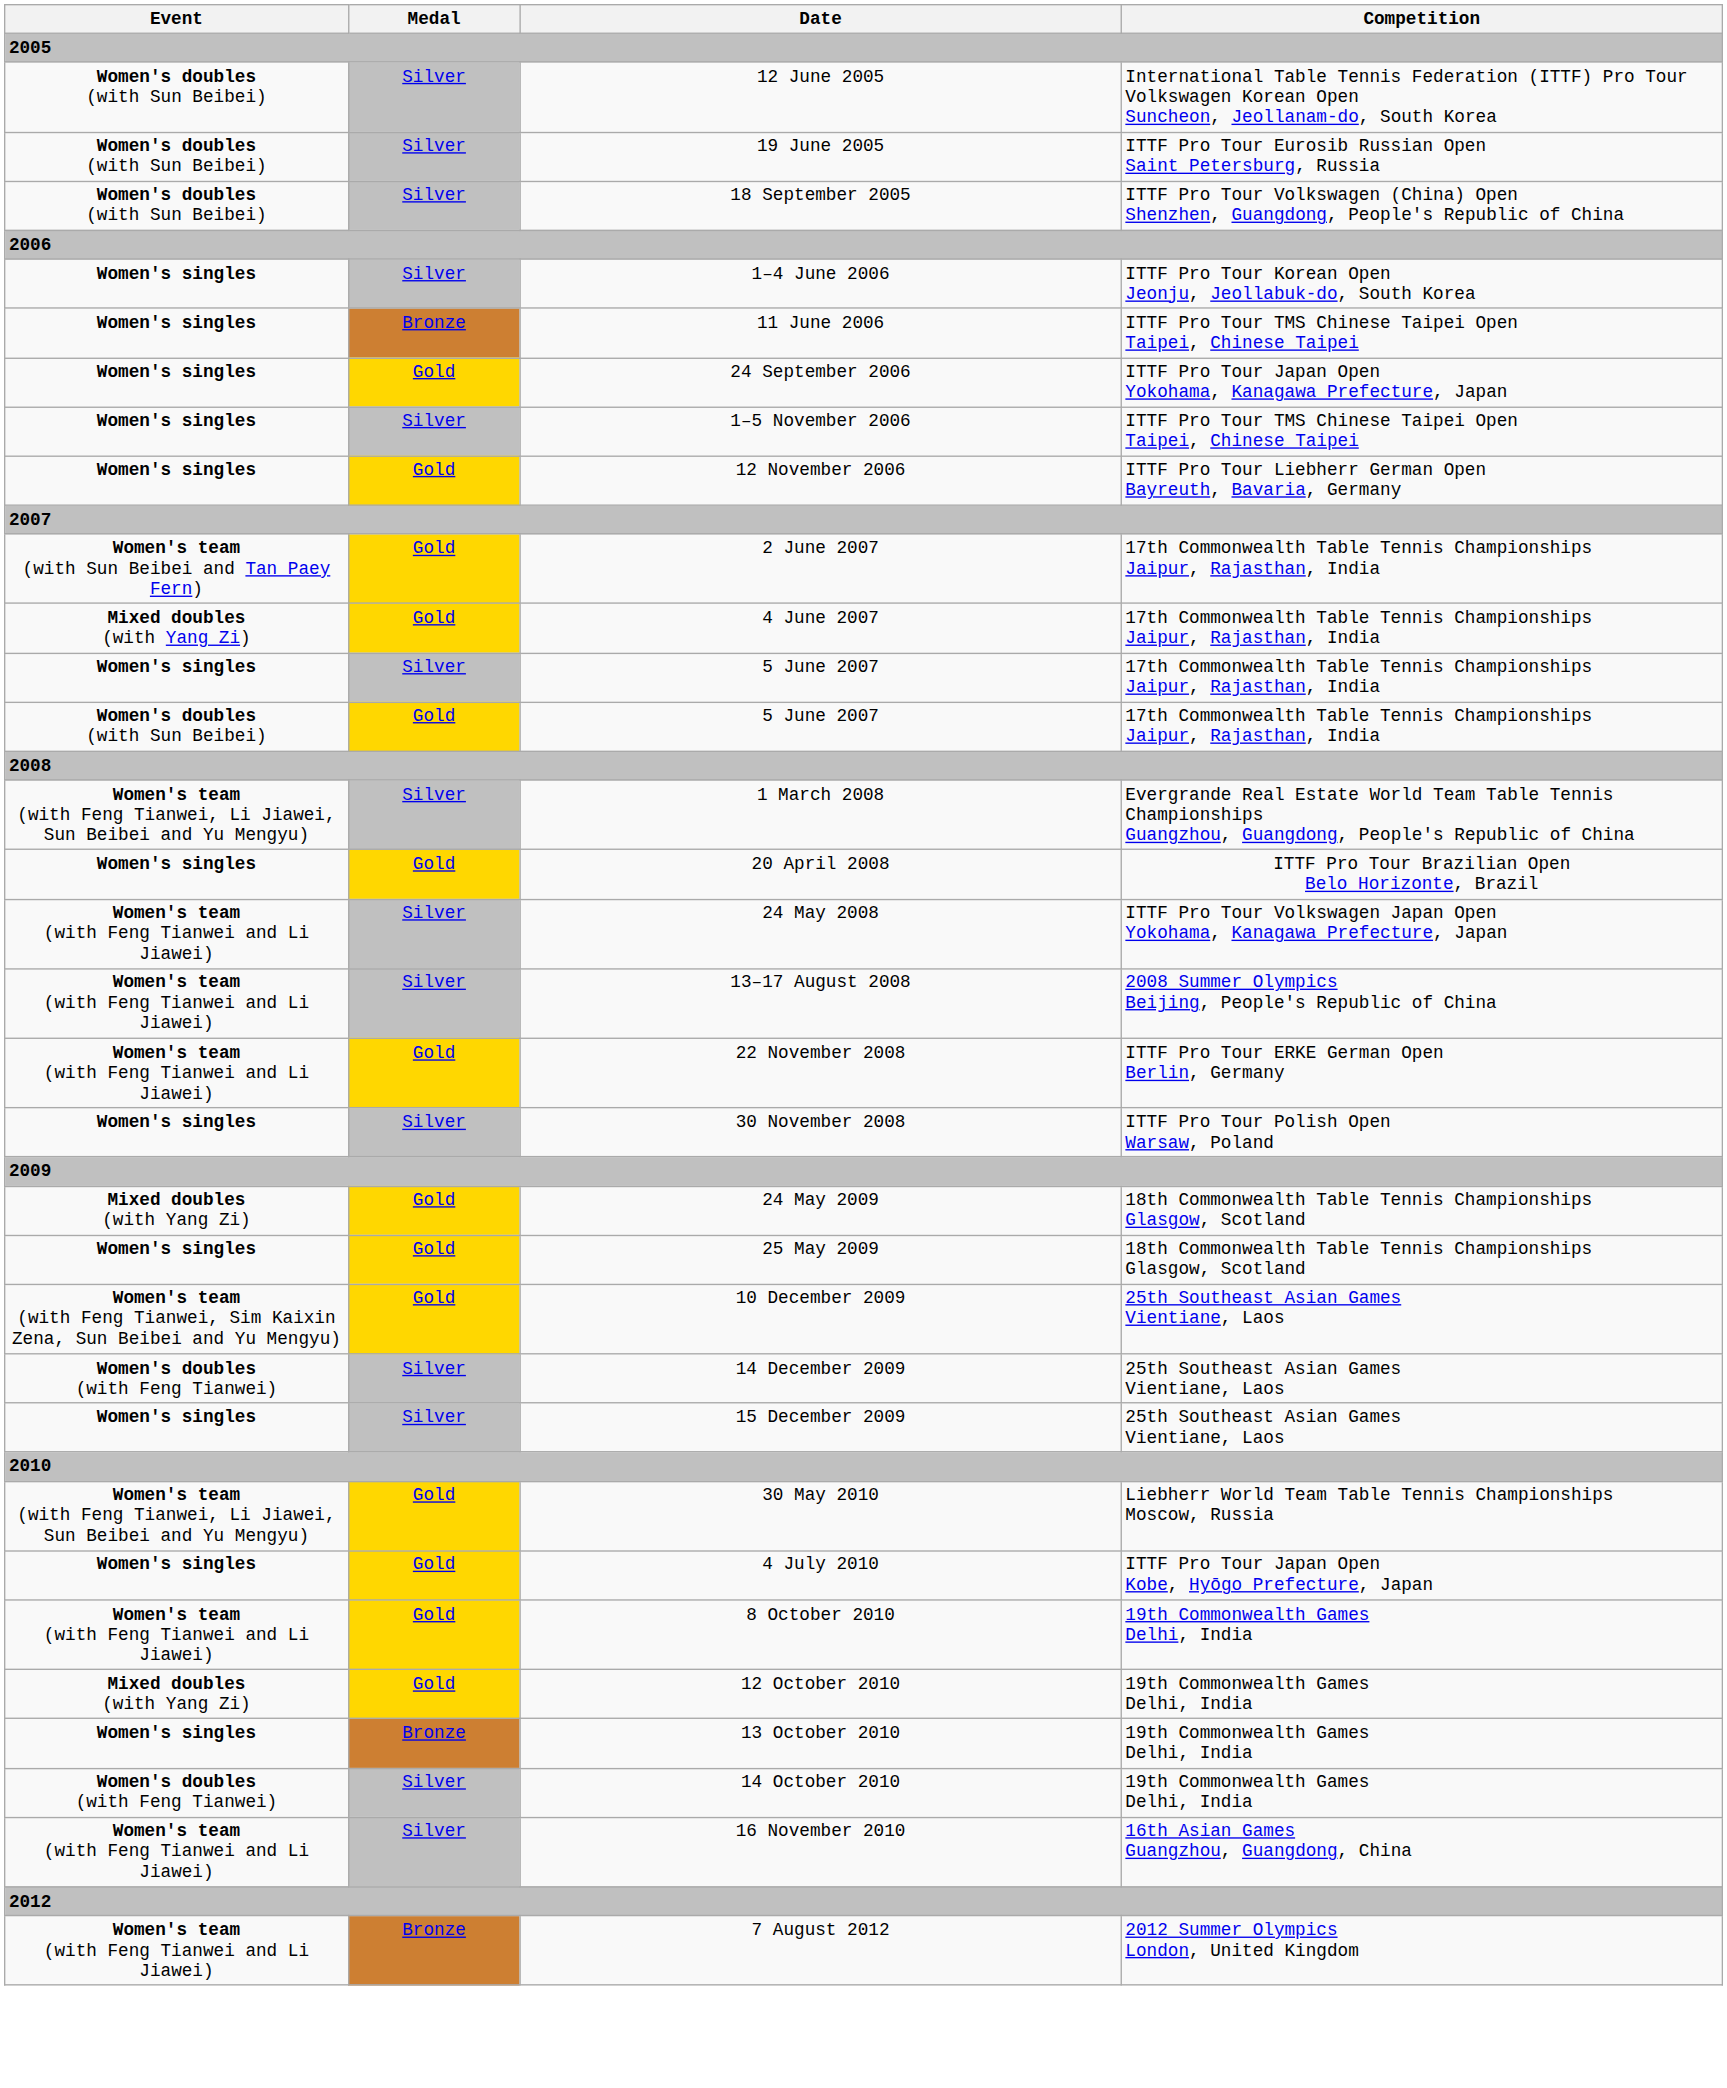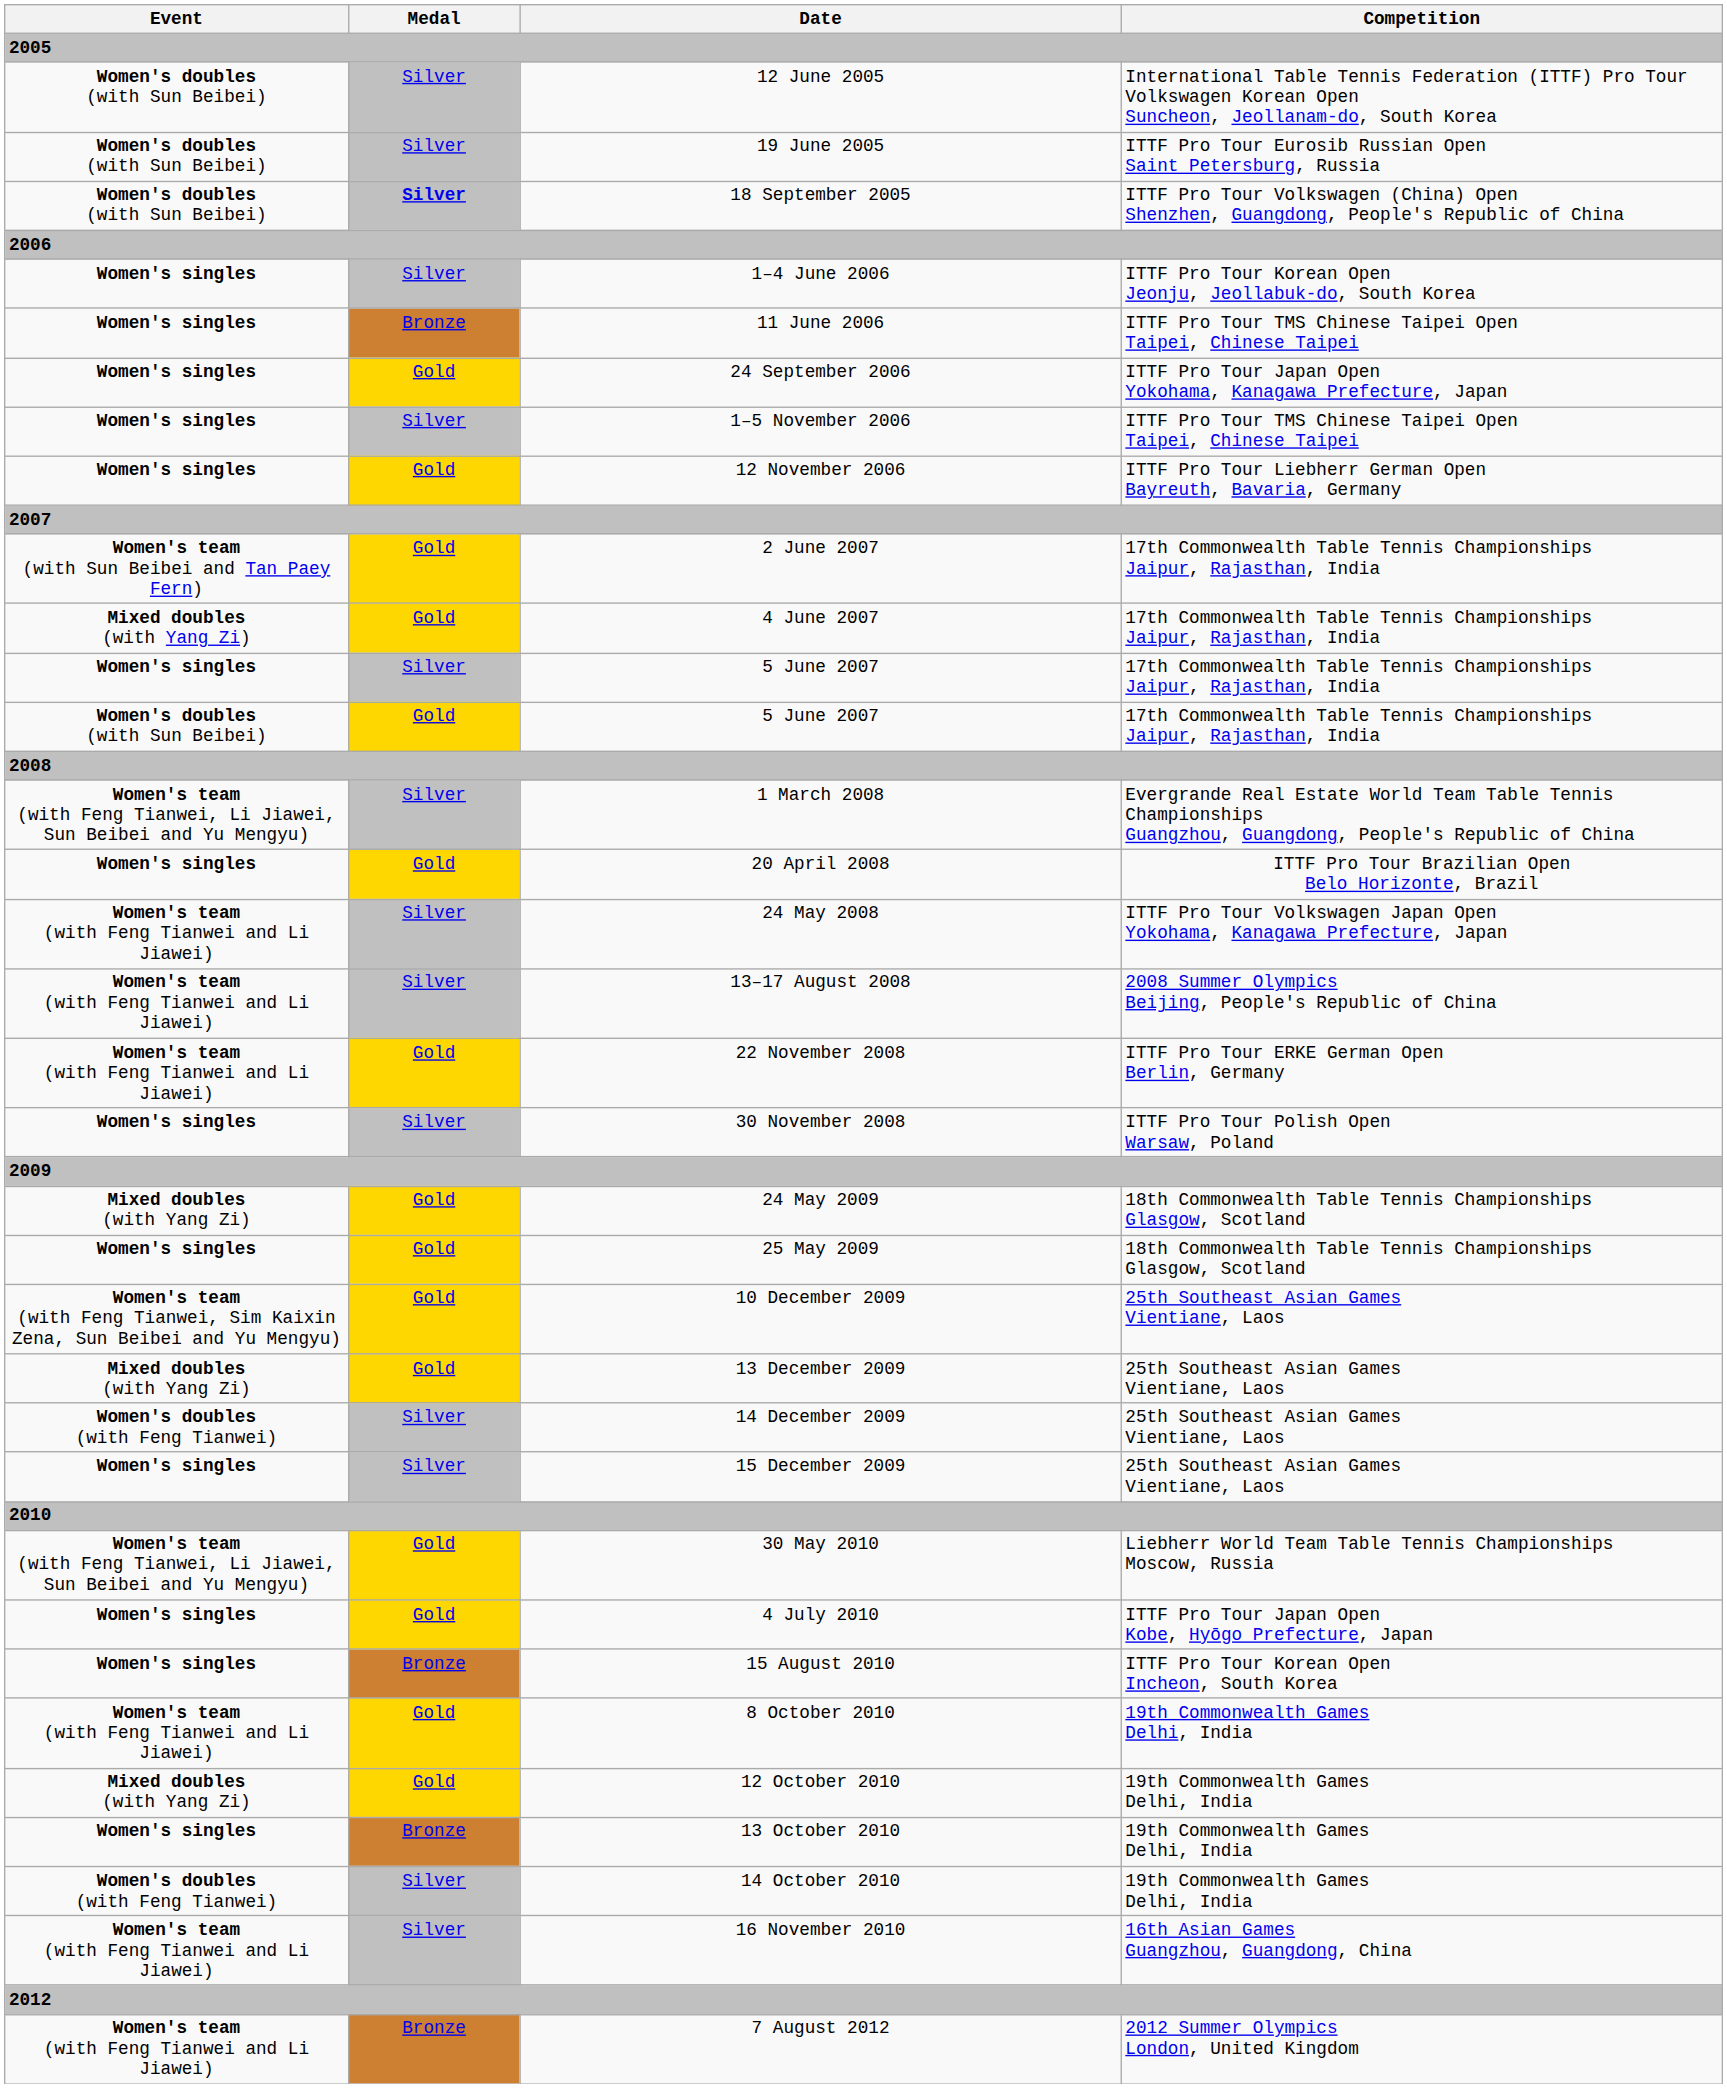18 September 2005 | Medal: normal -> bold
+ row: Mixed doubles (with Yang Zi) | Gold | 13 December 2009 | 25th Southeast Asian Games Vientiane, Laos
+ row: Women's singles | Bronze | 15 August 2010 | ITTF Pro Tour Korean Open Incheon, South Korea
